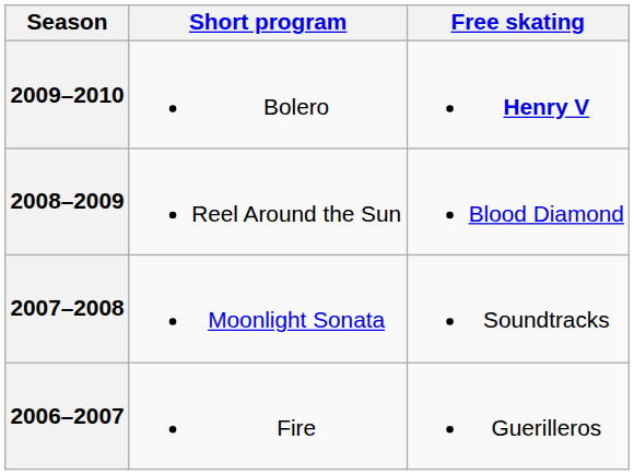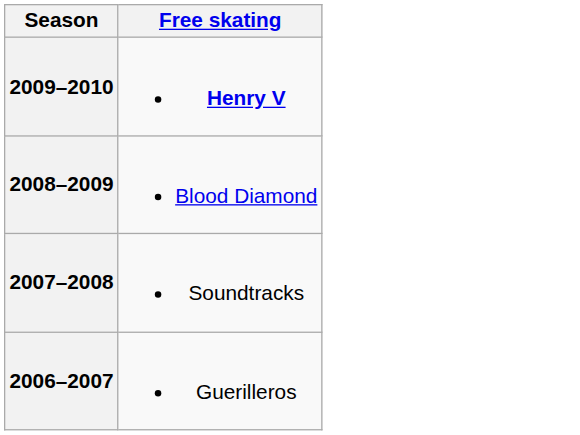- column: Short program | Bolero | Reel Around the Sun | Moonlight Sonata | Fire
